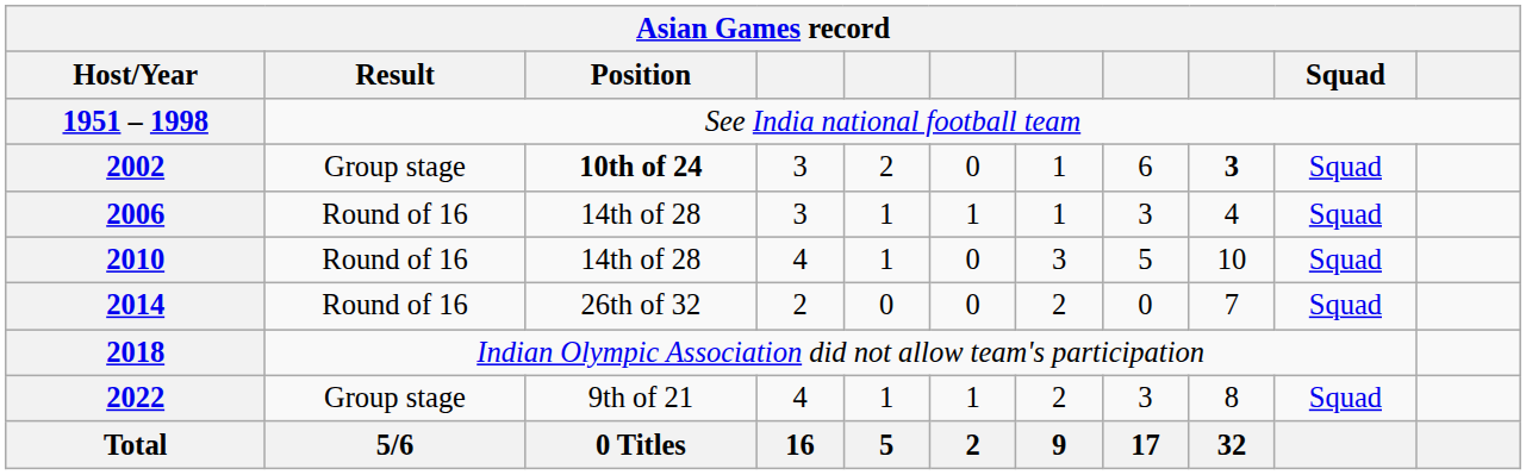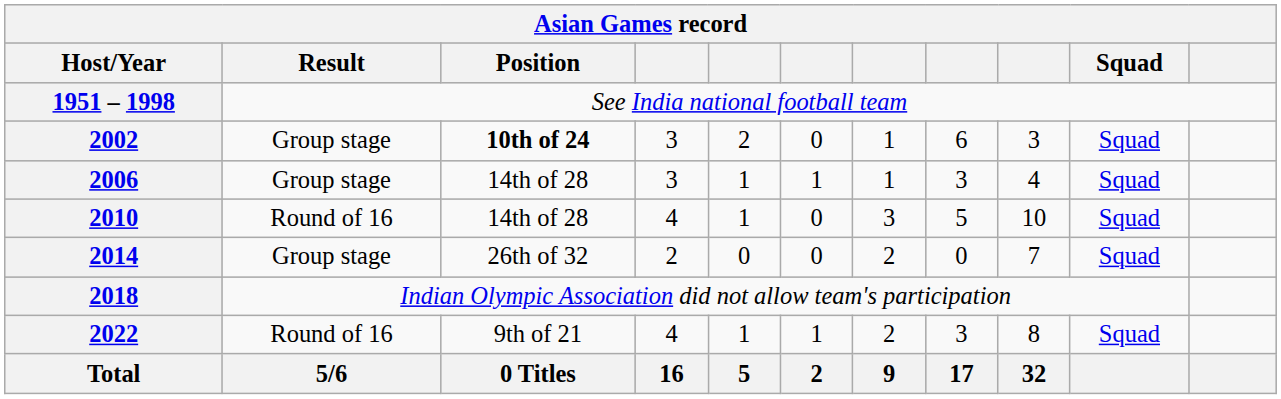2002 | column 9: bold -> normal
2006 | Result: Round of 16 -> Group stage
2014 | Result: Round of 16 -> Group stage
2022 | Result: Group stage -> Round of 16
